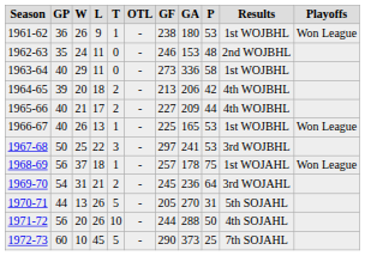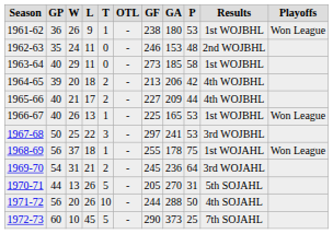1963-64 | GA: 336 -> 185
1968-69 | GF: 257 -> 255
